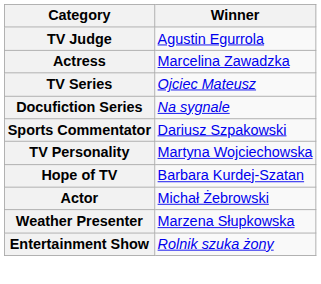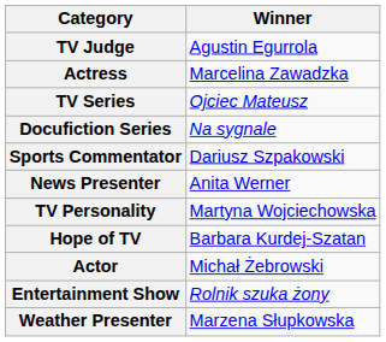+ row: News Presenter | Anita Werner
rows swapped: Entertainment Show <-> Weather Presenter
